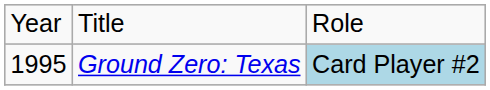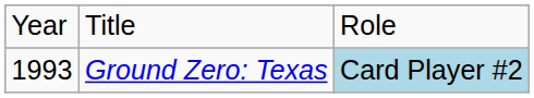Ground Zero: Texas | column 1: 1995 -> 1993
